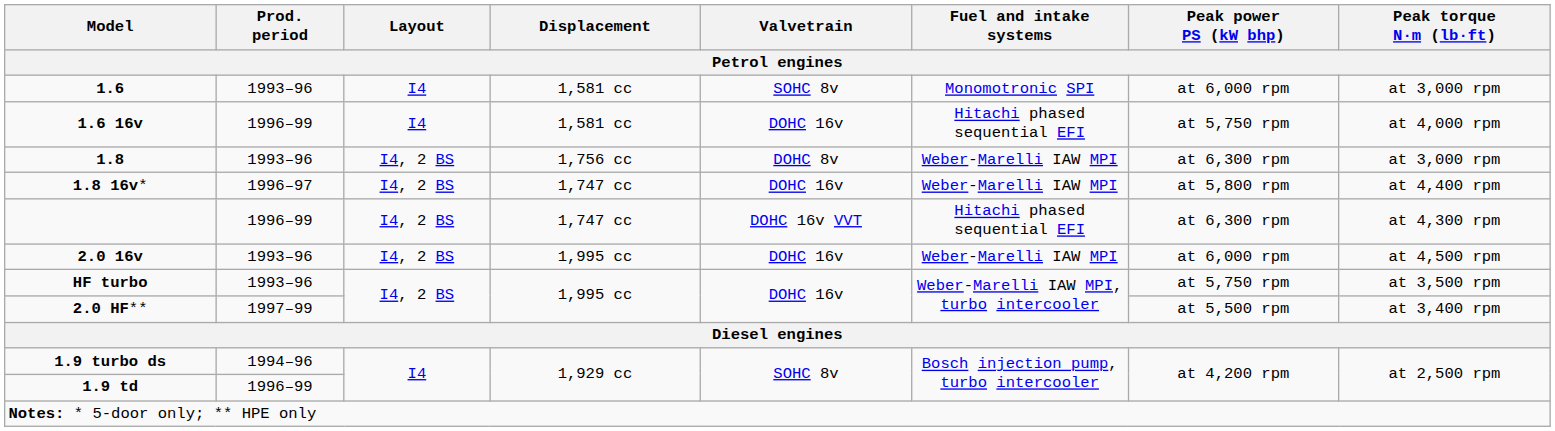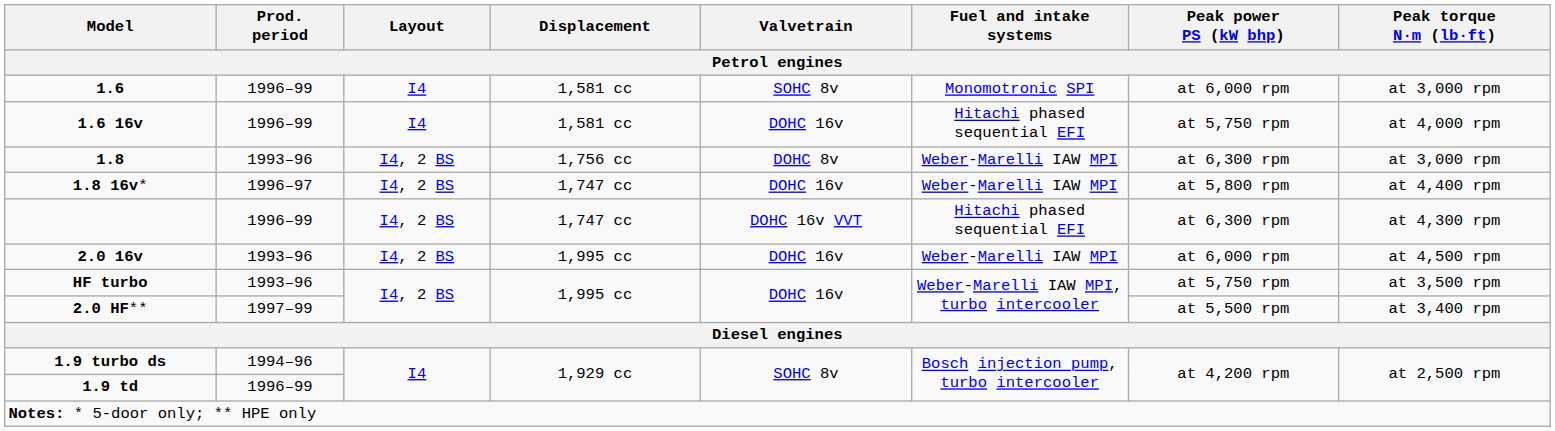1.6 | Prod. period: 1993–96 -> 1996–99
